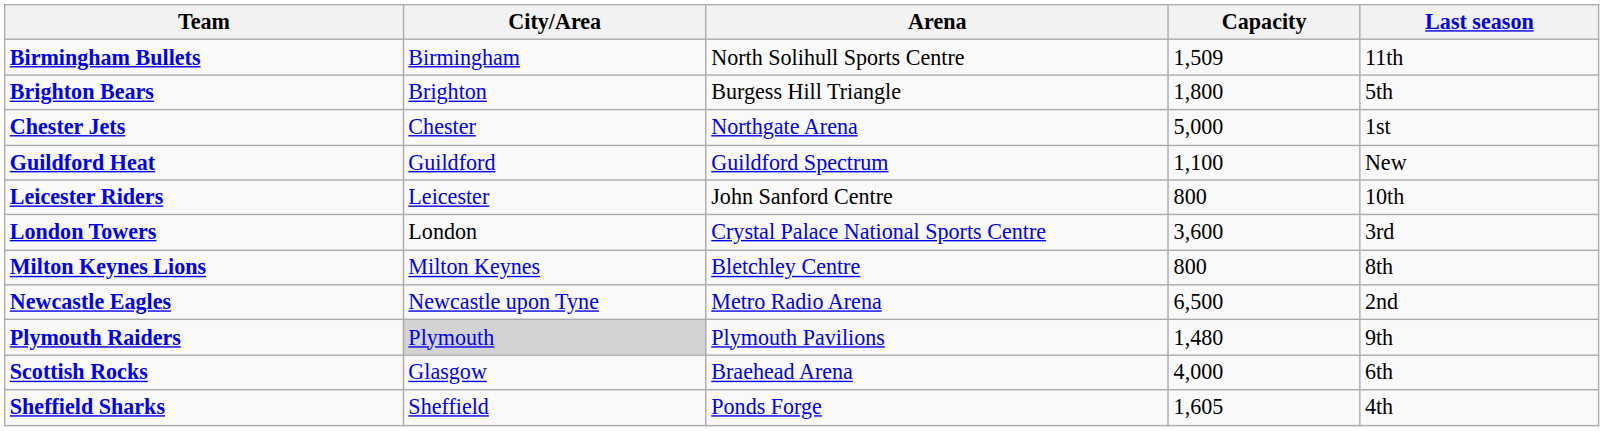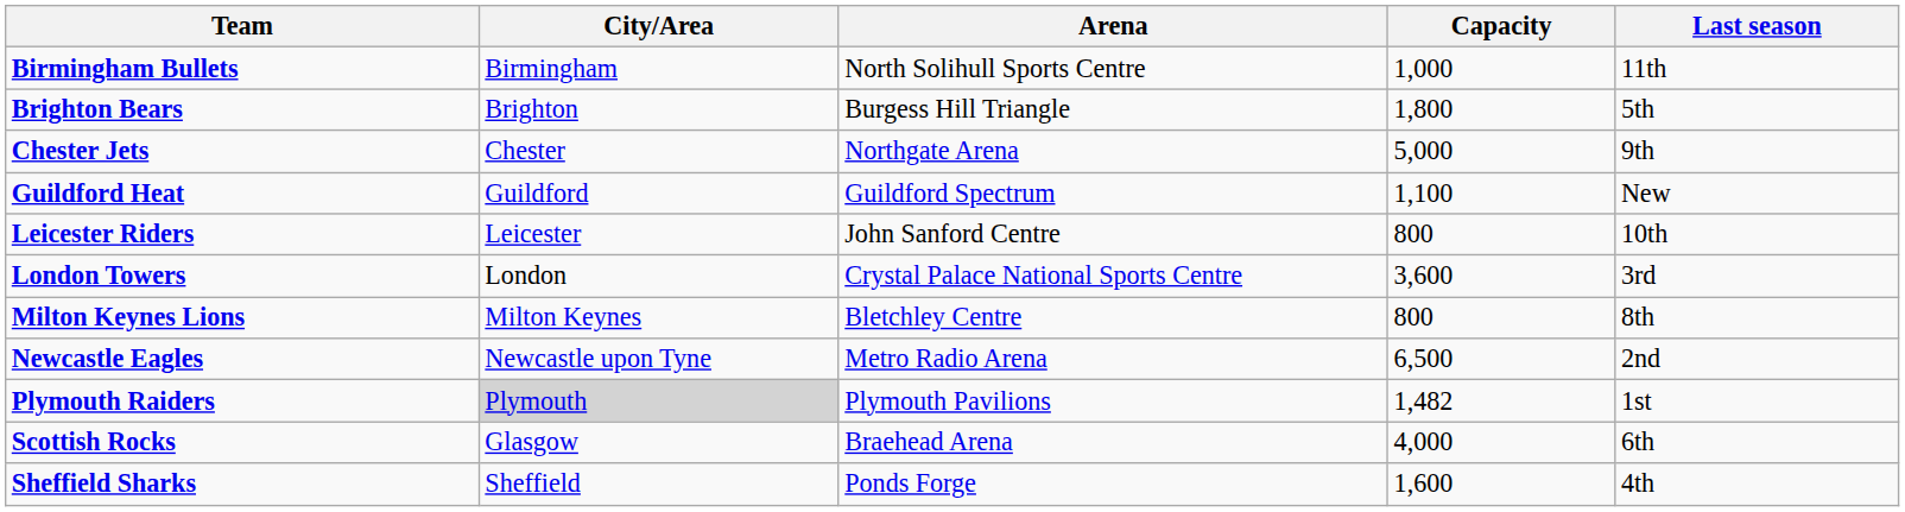Birmingham Bullets | Capacity: 1,509 -> 1,000
Chester Jets | Last season: 1st -> 9th
Plymouth Raiders | Capacity: 1,480 -> 1,482
Plymouth Raiders | Last season: 9th -> 1st
Sheffield Sharks | Capacity: 1,605 -> 1,600
